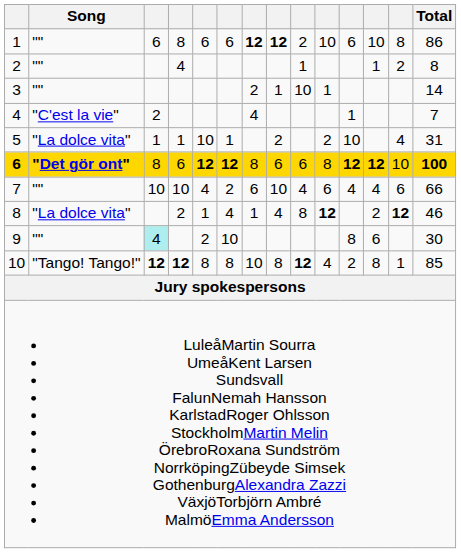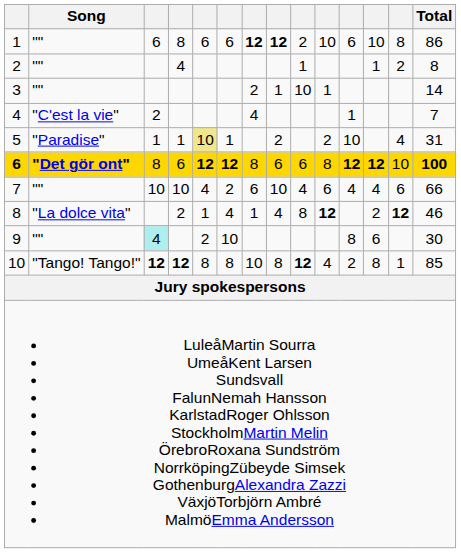5 | Song: "La dolce vita" -> "Paradise"
5 | column 5: no background -> khaki background
